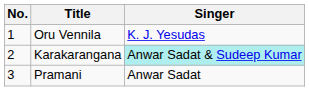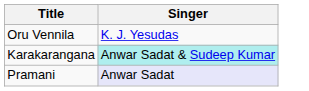- column: No. | 1 | 2 | 3
Pramani | Singer: no background -> lavender background
